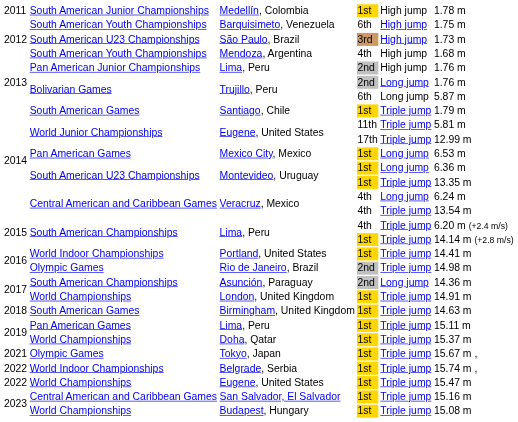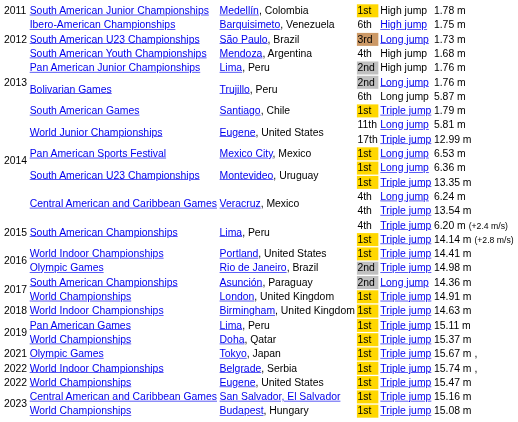Barquisimeto, Venezuela | column 2: South American Youth Championships -> Ibero-American Championships
São Paulo, Brazil | column 5: High jump -> Long jump
Eugene, United States / 11th | column 5: Triple jump -> Long jump
Mexico City, Mexico | column 2: Pan American Games -> Pan American Sports Festival
Birmingham, United Kingdom | column 2: South American Games -> World Indoor Championships
